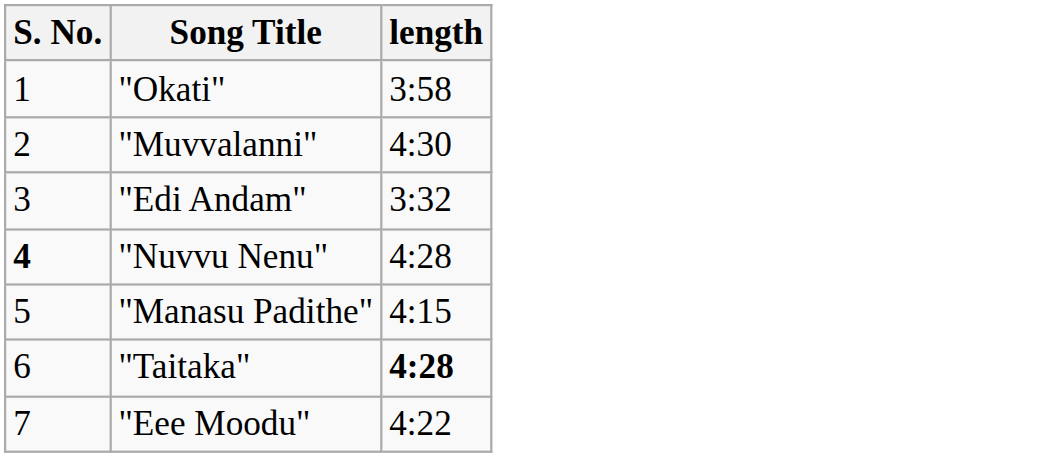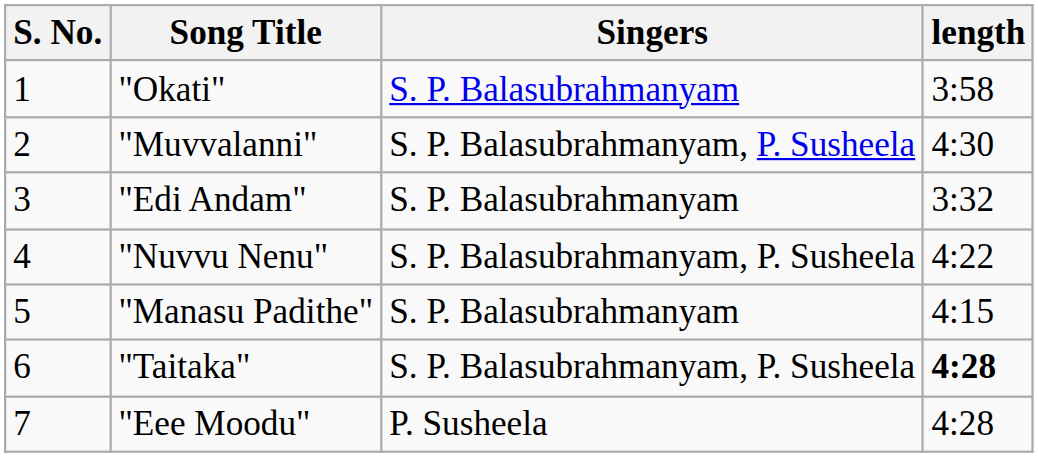+ column: Singers | S. P. Balasubrahmanyam | S. P. Balasubrahmanyam, P. Susheela | S. P. Balasubrahmanyam | S. P. Balasubrahmanyam, P. Susheela | S. P. Balasubrahmanyam | S. P. Balasubrahmanyam, P. Susheela | P. Susheela
"Nuvvu Nenu" | S. No.: bold -> normal
"Nuvvu Nenu" | length: 4:28 -> 4:22
"Eee Moodu" | length: 4:22 -> 4:28
